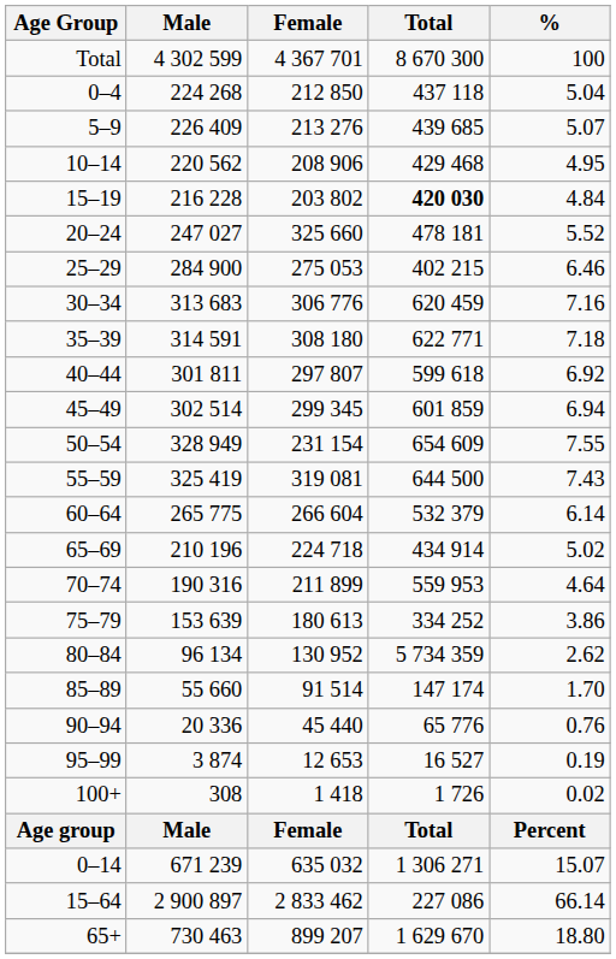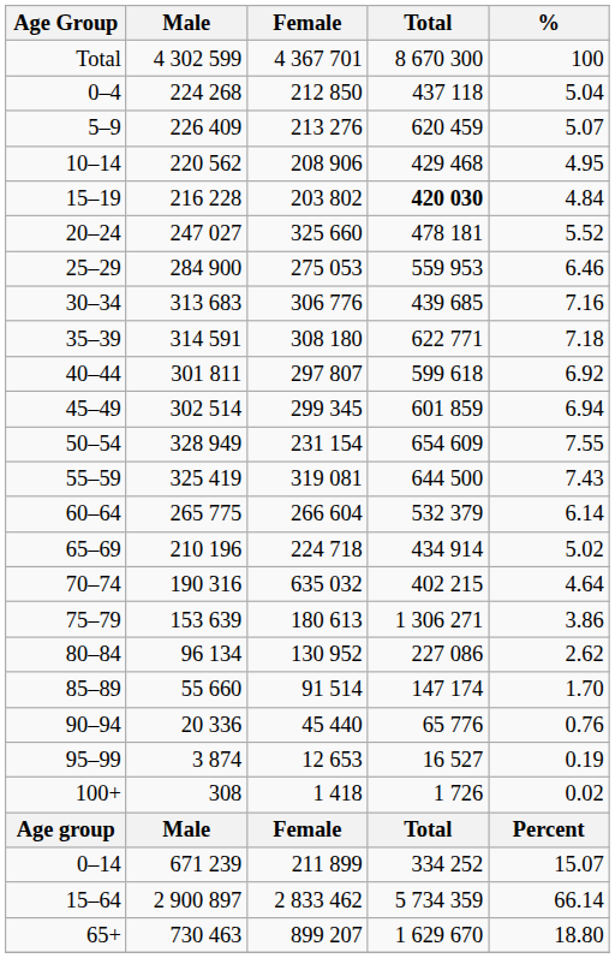5–9 | Total: 439 685 -> 620 459
25–29 | Total: 402 215 -> 559 953
30–34 | Total: 620 459 -> 439 685
70–74 | Female: 211 899 -> 635 032
70–74 | Total: 559 953 -> 402 215
75–79 | Total: 334 252 -> 1 306 271
80–84 | Total: 5 734 359 -> 227 086
0–14 | Female: 635 032 -> 211 899
0–14 | Total: 1 306 271 -> 334 252
15–64 | Total: 227 086 -> 5 734 359
